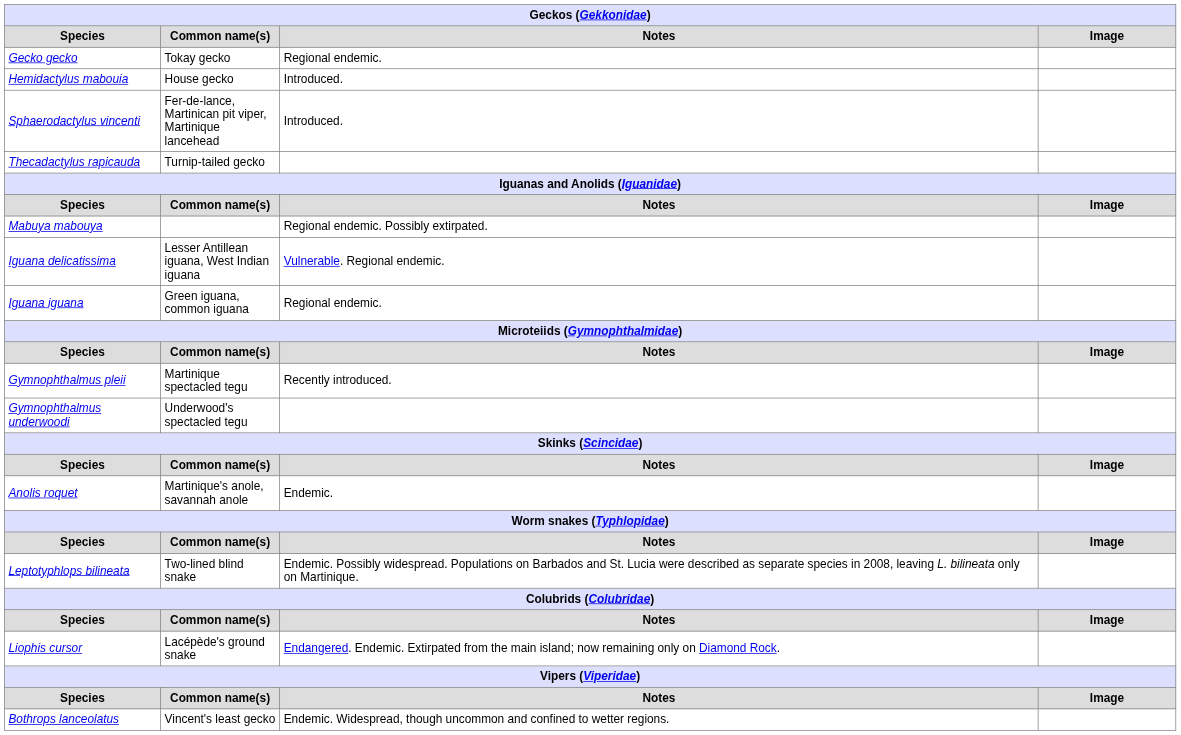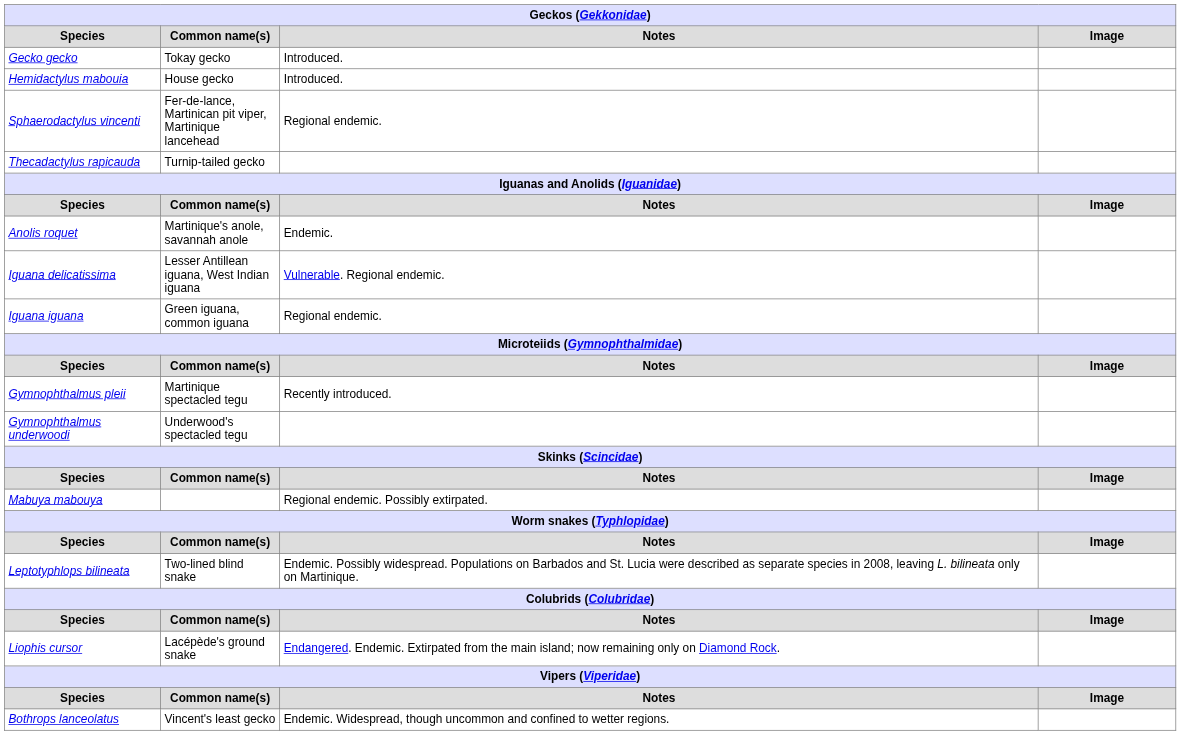Gecko gecko | Notes: Regional endemic. -> Introduced.
Sphaerodactylus vincenti | Notes: Introduced. -> Regional endemic.
rows swapped: Anolis roquet <-> Mabuya mabouya
